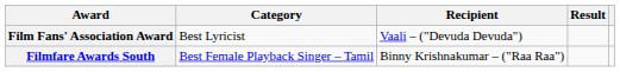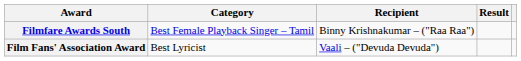rows swapped: Filmfare Awards South <-> Film Fans' Association Award
